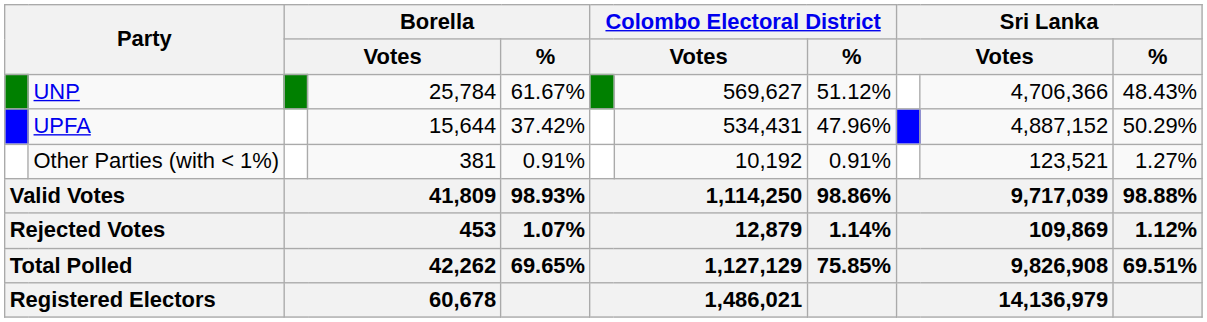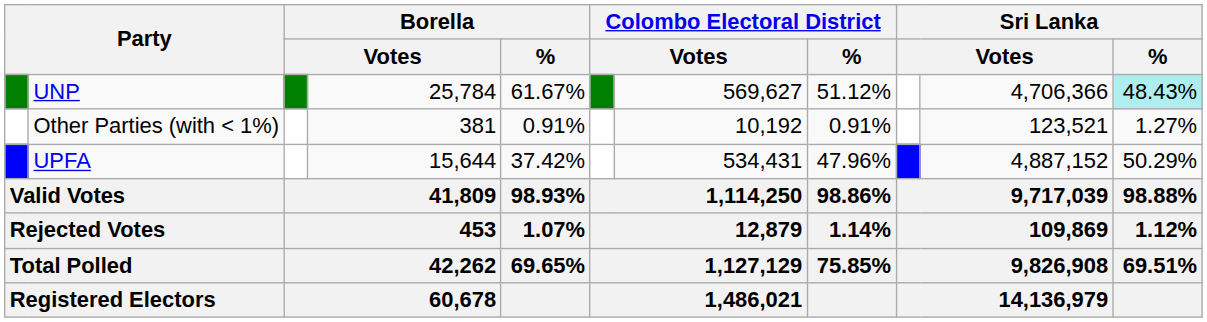UNP | Sri Lanka / %: no background -> paleturquoise background
rows swapped: UPFA <-> Other Parties (with < 1%)
